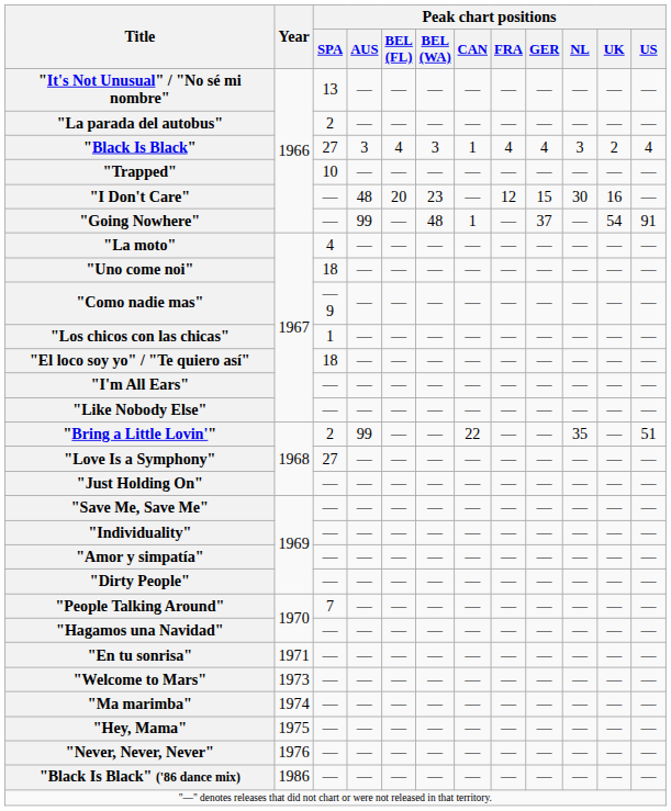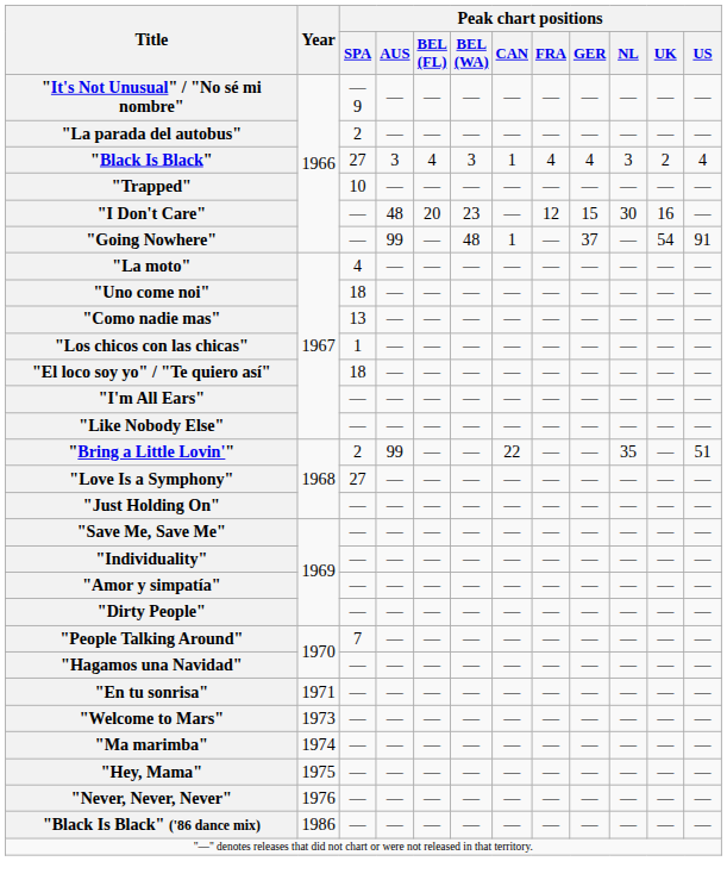"It's Not Unusual" / "No sé mi nombre" | Peak chart positions / SPA: 13 -> — 9
"Como nadie mas" | Peak chart positions / SPA: — 9 -> 13
